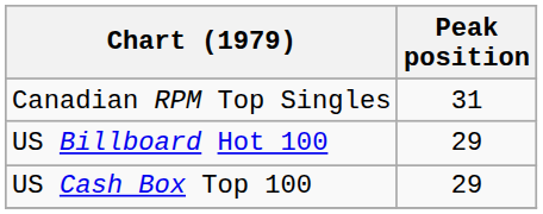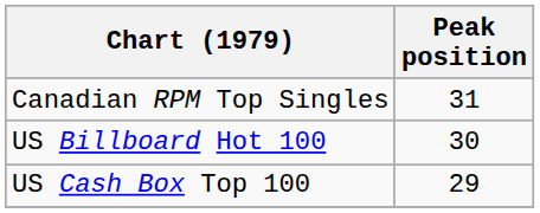US Billboard Hot 100 | Peak position: 29 -> 30
